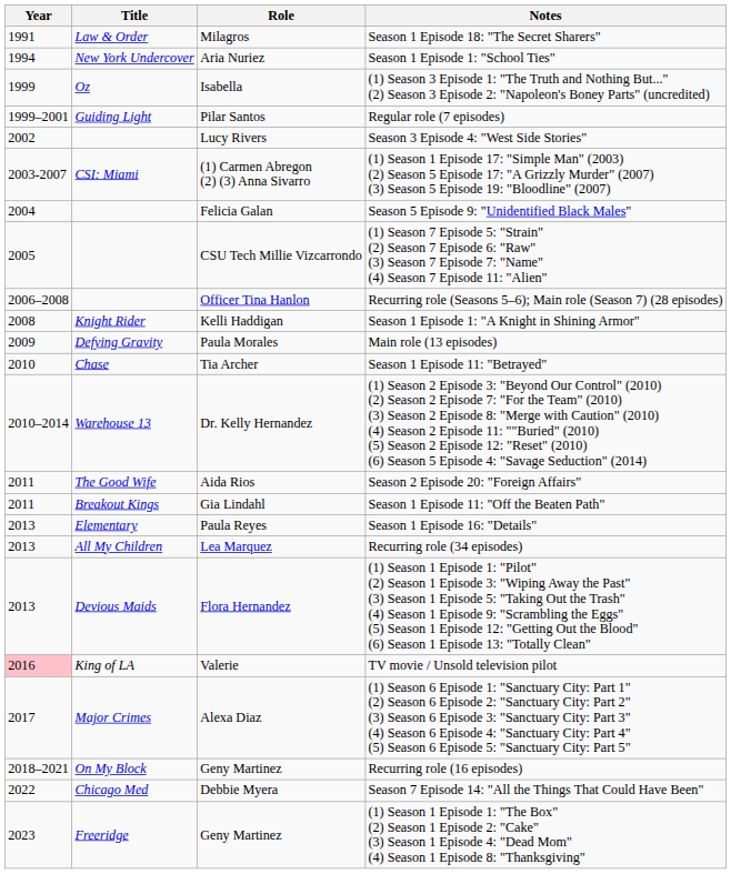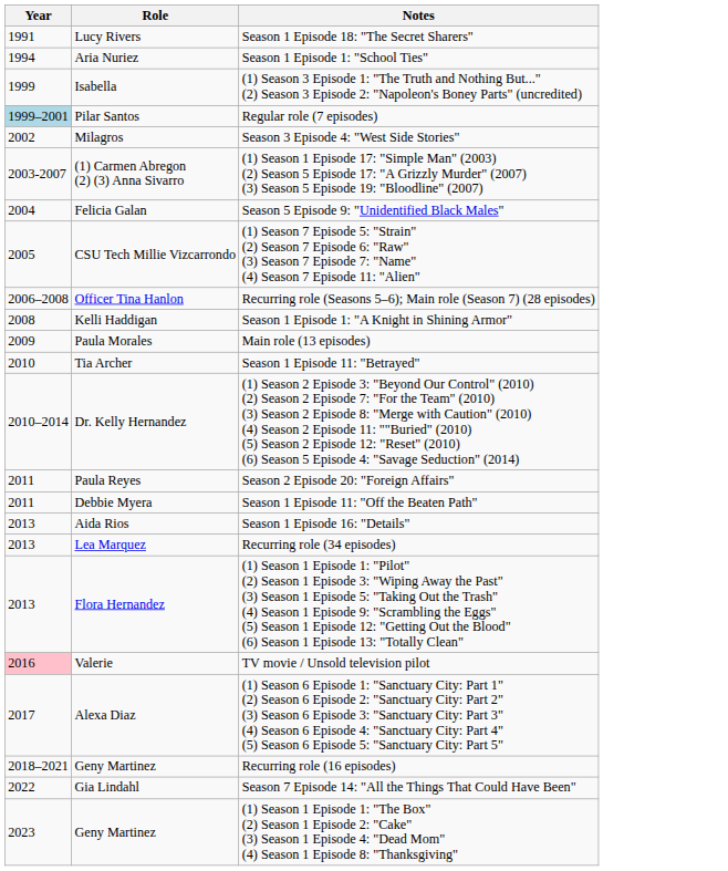- column: Title | Law & Order | New York Undercover | Oz | Guiding Light | CSI: Miami | Knight Rider | Defying Gravity | Chase | Warehouse 13 | The Good Wife | Breakout Kings | Elementary | All My Children | Devious Maids | King of LA | Major Crimes | On My Block | Chicago Med | Freeridge
Season 1 Episode 18: "The Secret Sharers" | Role: Milagros -> Lucy Rivers
Regular role (7 episodes) | Year: no background -> lightblue background
Season 3 Episode 4: "West Side Stories" | Role: Lucy Rivers -> Milagros
Season 2 Episode 20: "Foreign Affairs" | Role: Aida Rios -> Paula Reyes
Season 1 Episode 11: "Off the Beaten Path" | Role: Gia Lindahl -> Debbie Myera
Season 1 Episode 16: "Details" | Role: Paula Reyes -> Aida Rios
Season 7 Episode 14: "All the Things That Could Have Been" | Role: Debbie Myera -> Gia Lindahl
